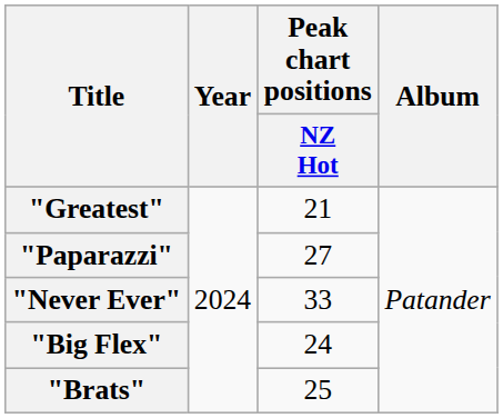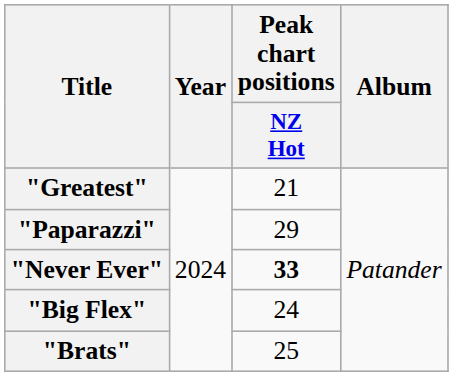"Paparazzi" | Peak chart positions / NZ Hot: 27 -> 29
"Never Ever" | Peak chart positions / NZ Hot: normal -> bold
